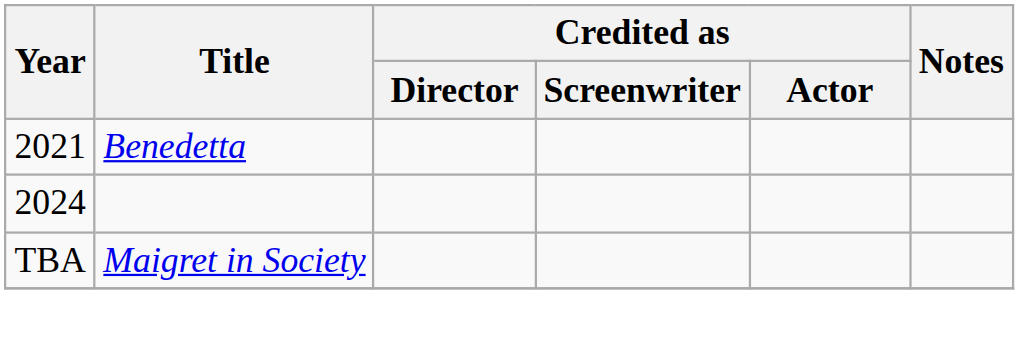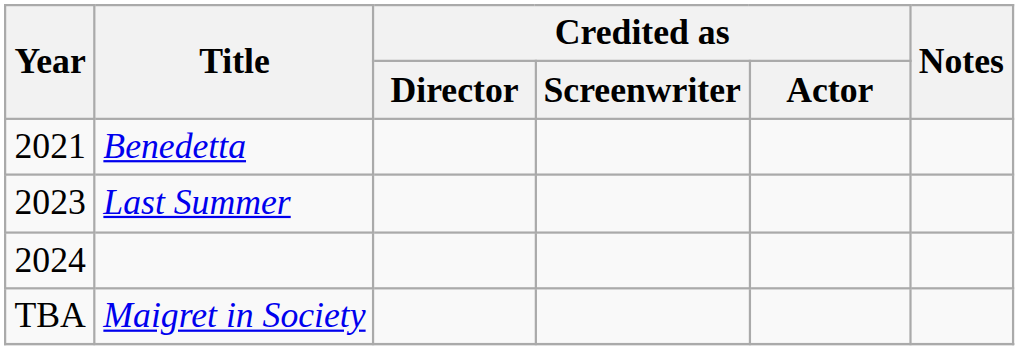+ row: 2023 | Last Summer
